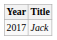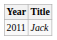Jack | Year: 2017 -> 2011
